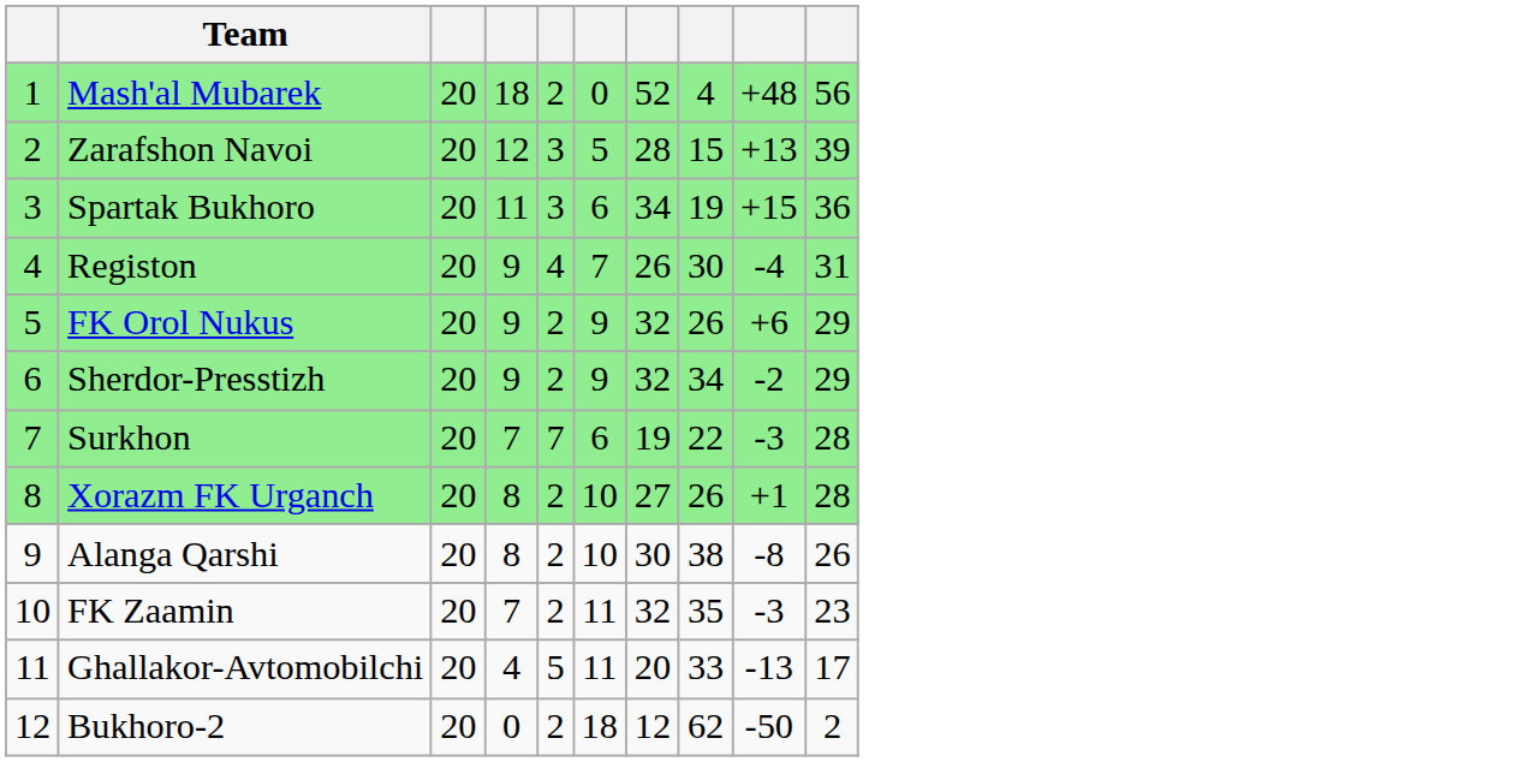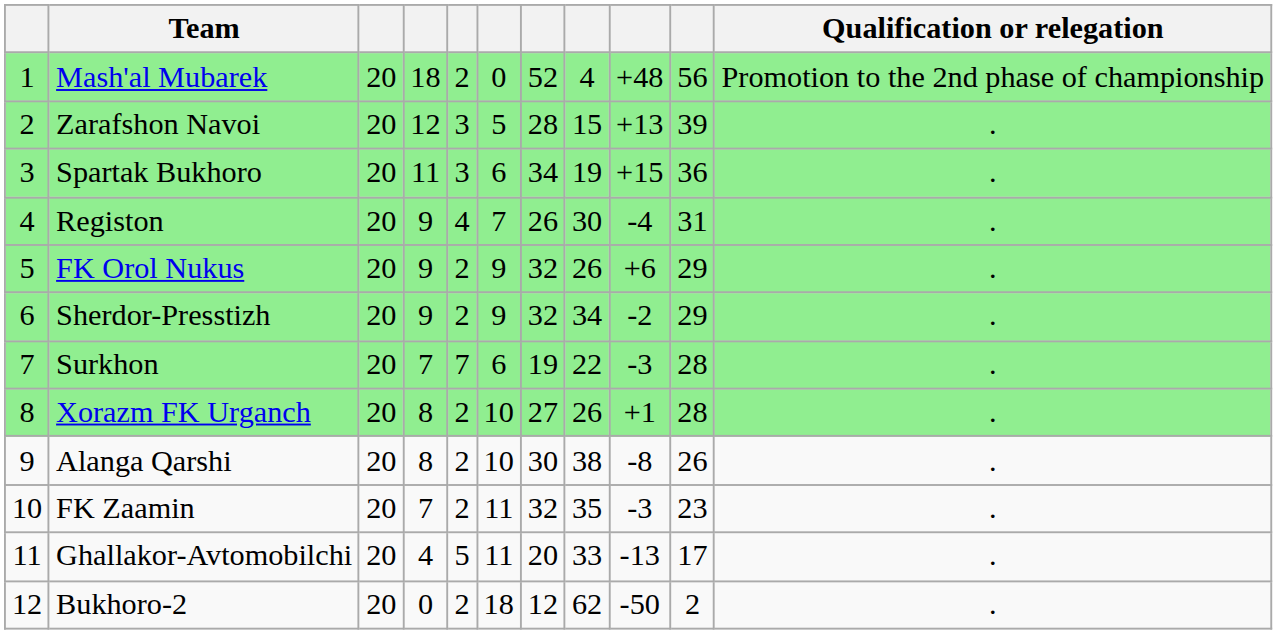+ column: Qualification or relegation | Promotion to the 2nd phase of championship | . | . | . | . | . | . | . | . | . | . | .
